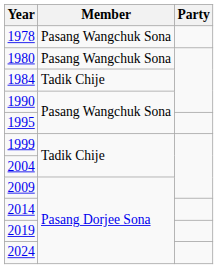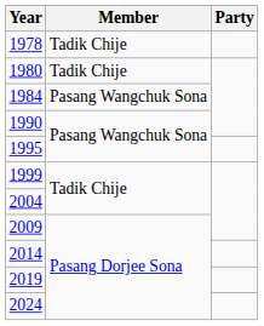1978 | Member: Pasang Wangchuk Sona -> Tadik Chije
1980 | Member: Pasang Wangchuk Sona -> Tadik Chije
1984 | Member: Tadik Chije -> Pasang Wangchuk Sona
